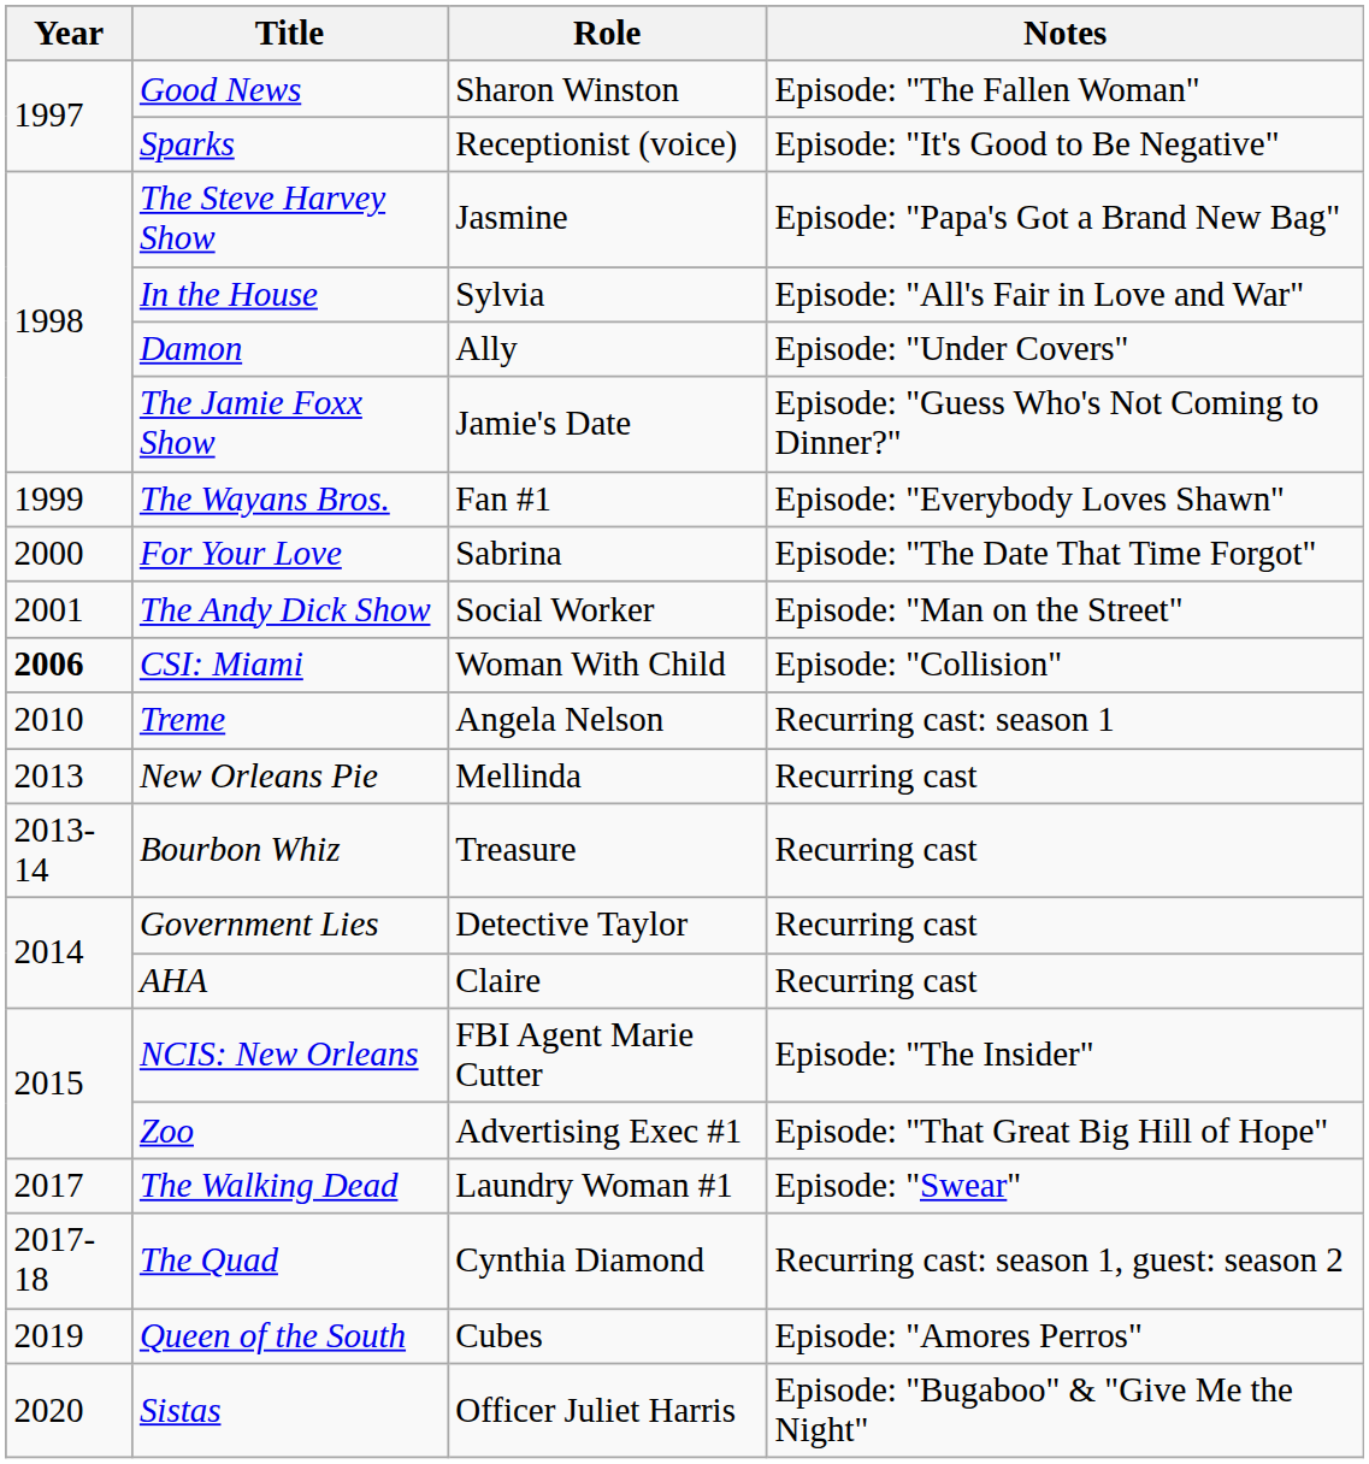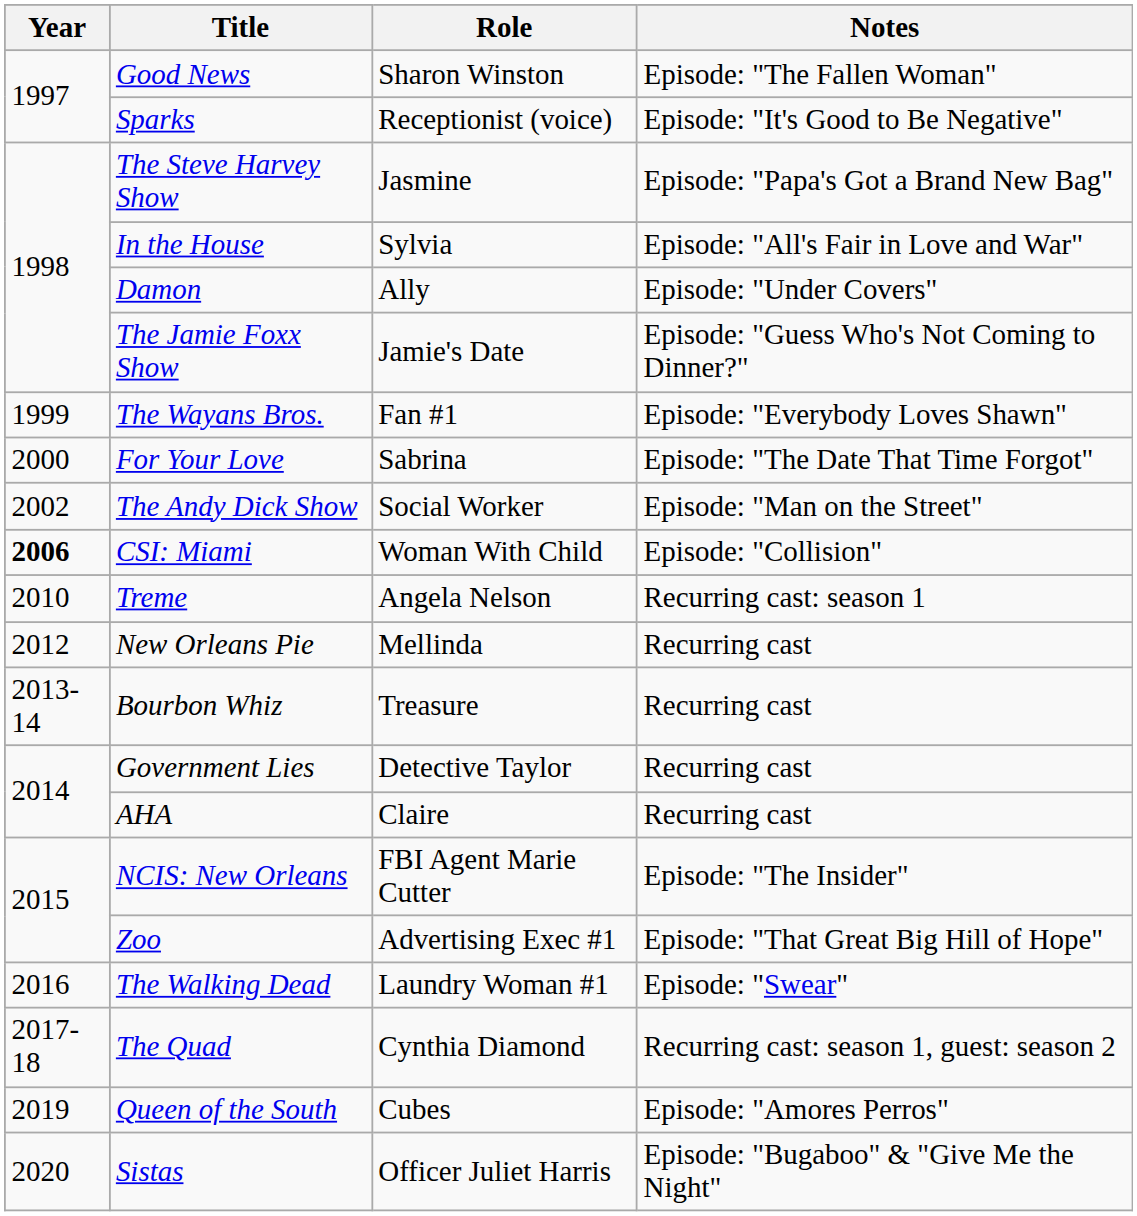The Andy Dick Show | Year: 2001 -> 2002
New Orleans Pie | Year: 2013 -> 2012
The Walking Dead | Year: 2017 -> 2016
